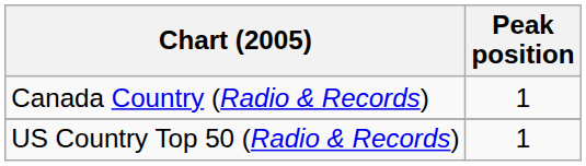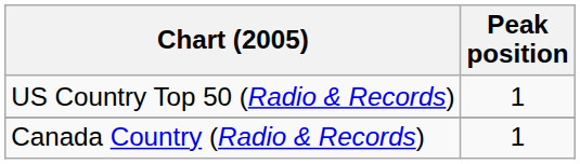rows swapped: Canada Country (Radio & Records) <-> US Country Top 50 (Radio & Records)
